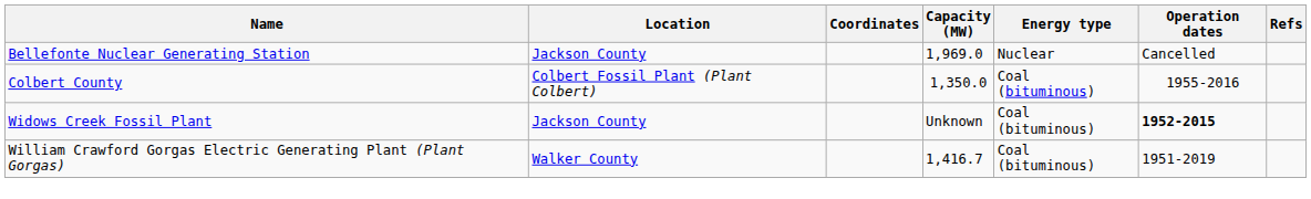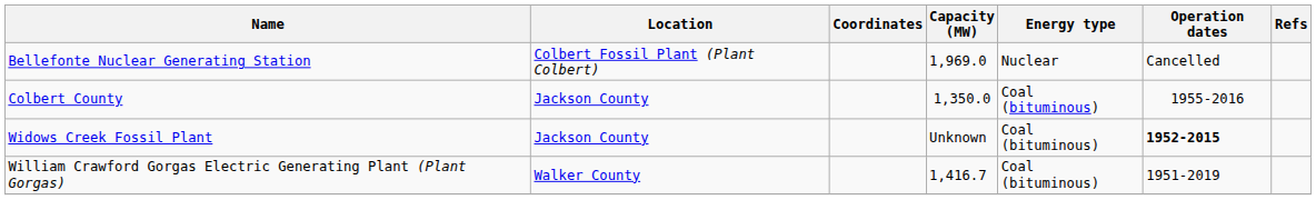Bellefonte Nuclear Generating Station | Location: Jackson County -> Colbert Fossil Plant (Plant Colbert)
Colbert County | Location: Colbert Fossil Plant (Plant Colbert) -> Jackson County
